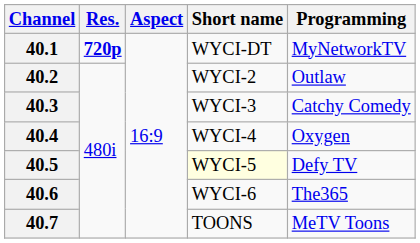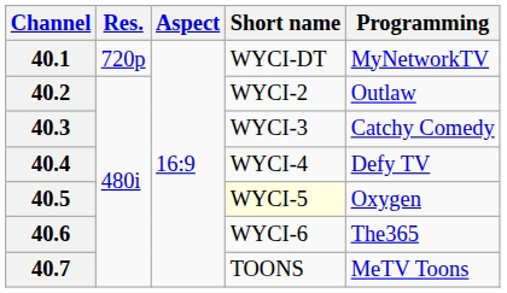40.1 | Res.: bold -> normal
40.4 | Programming: Oxygen -> Defy TV
40.5 | Programming: Defy TV -> Oxygen
